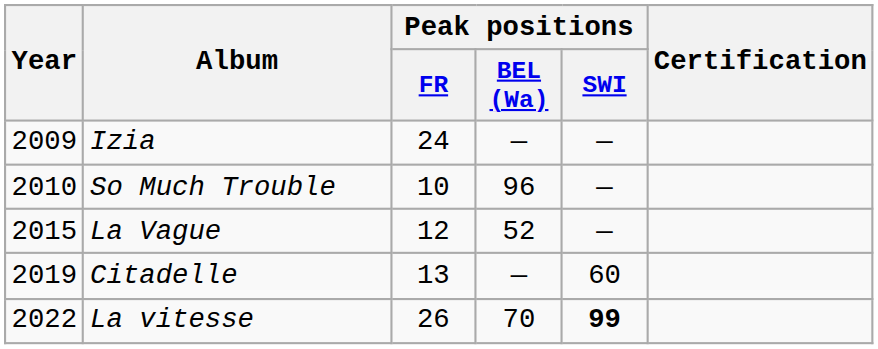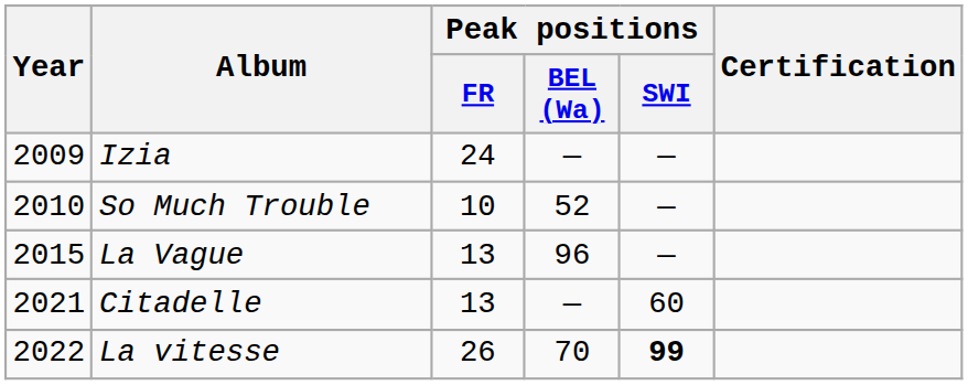So Much Trouble | Peak positions / BEL (Wa): 96 -> 52
La Vague | Peak positions / FR: 12 -> 13
La Vague | Peak positions / BEL (Wa): 52 -> 96
Citadelle | Year: 2019 -> 2021
